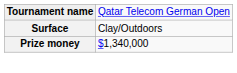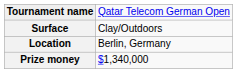+ row: Location | Berlin, Germany
